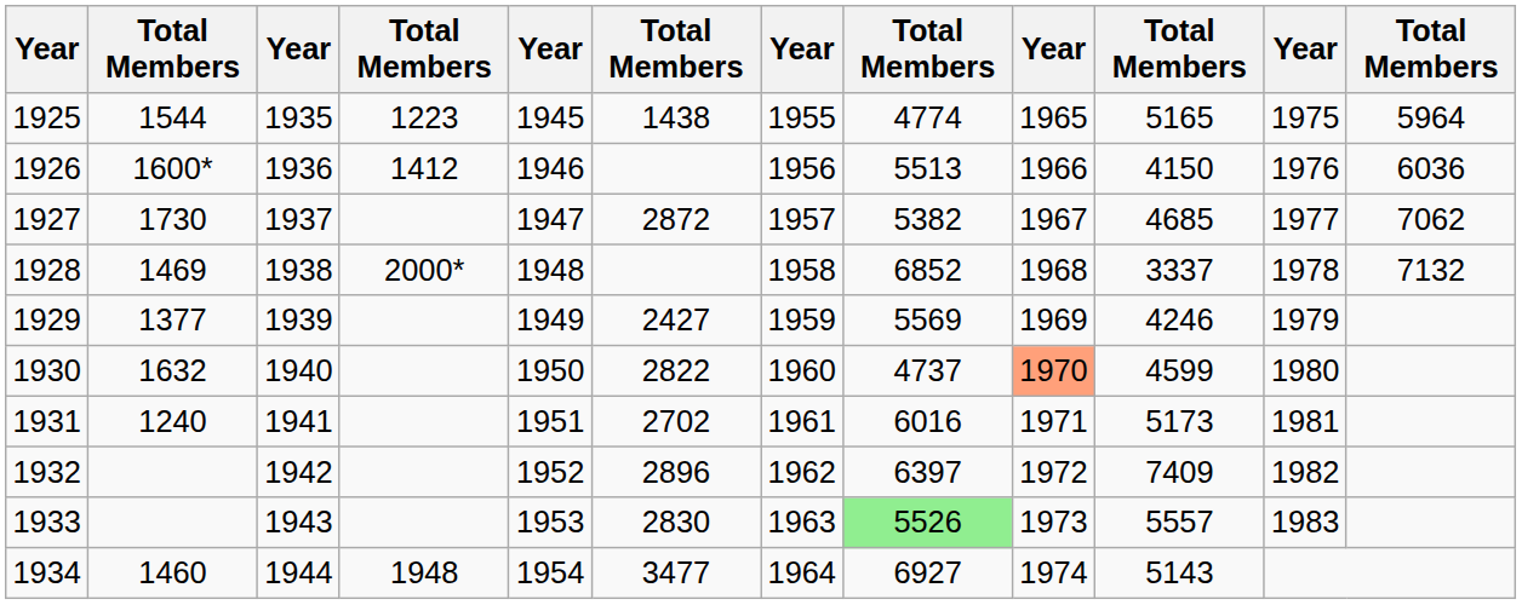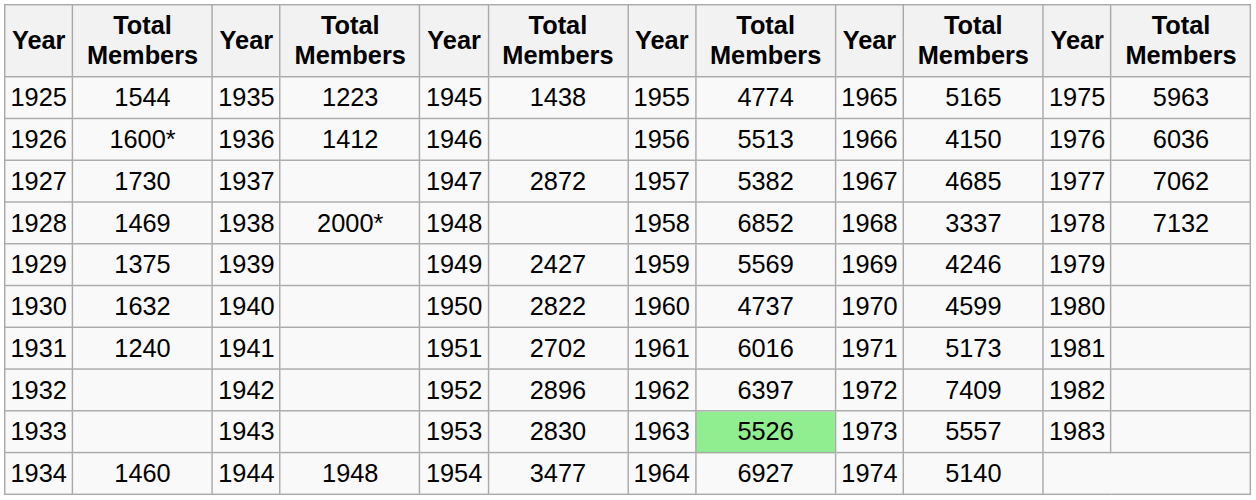1925 | column 12: 5964 -> 5963
1929 | column 2: 1377 -> 1375
1930 | column 9: lightsalmon background -> no background
1934 | column 10: 5143 -> 5140
